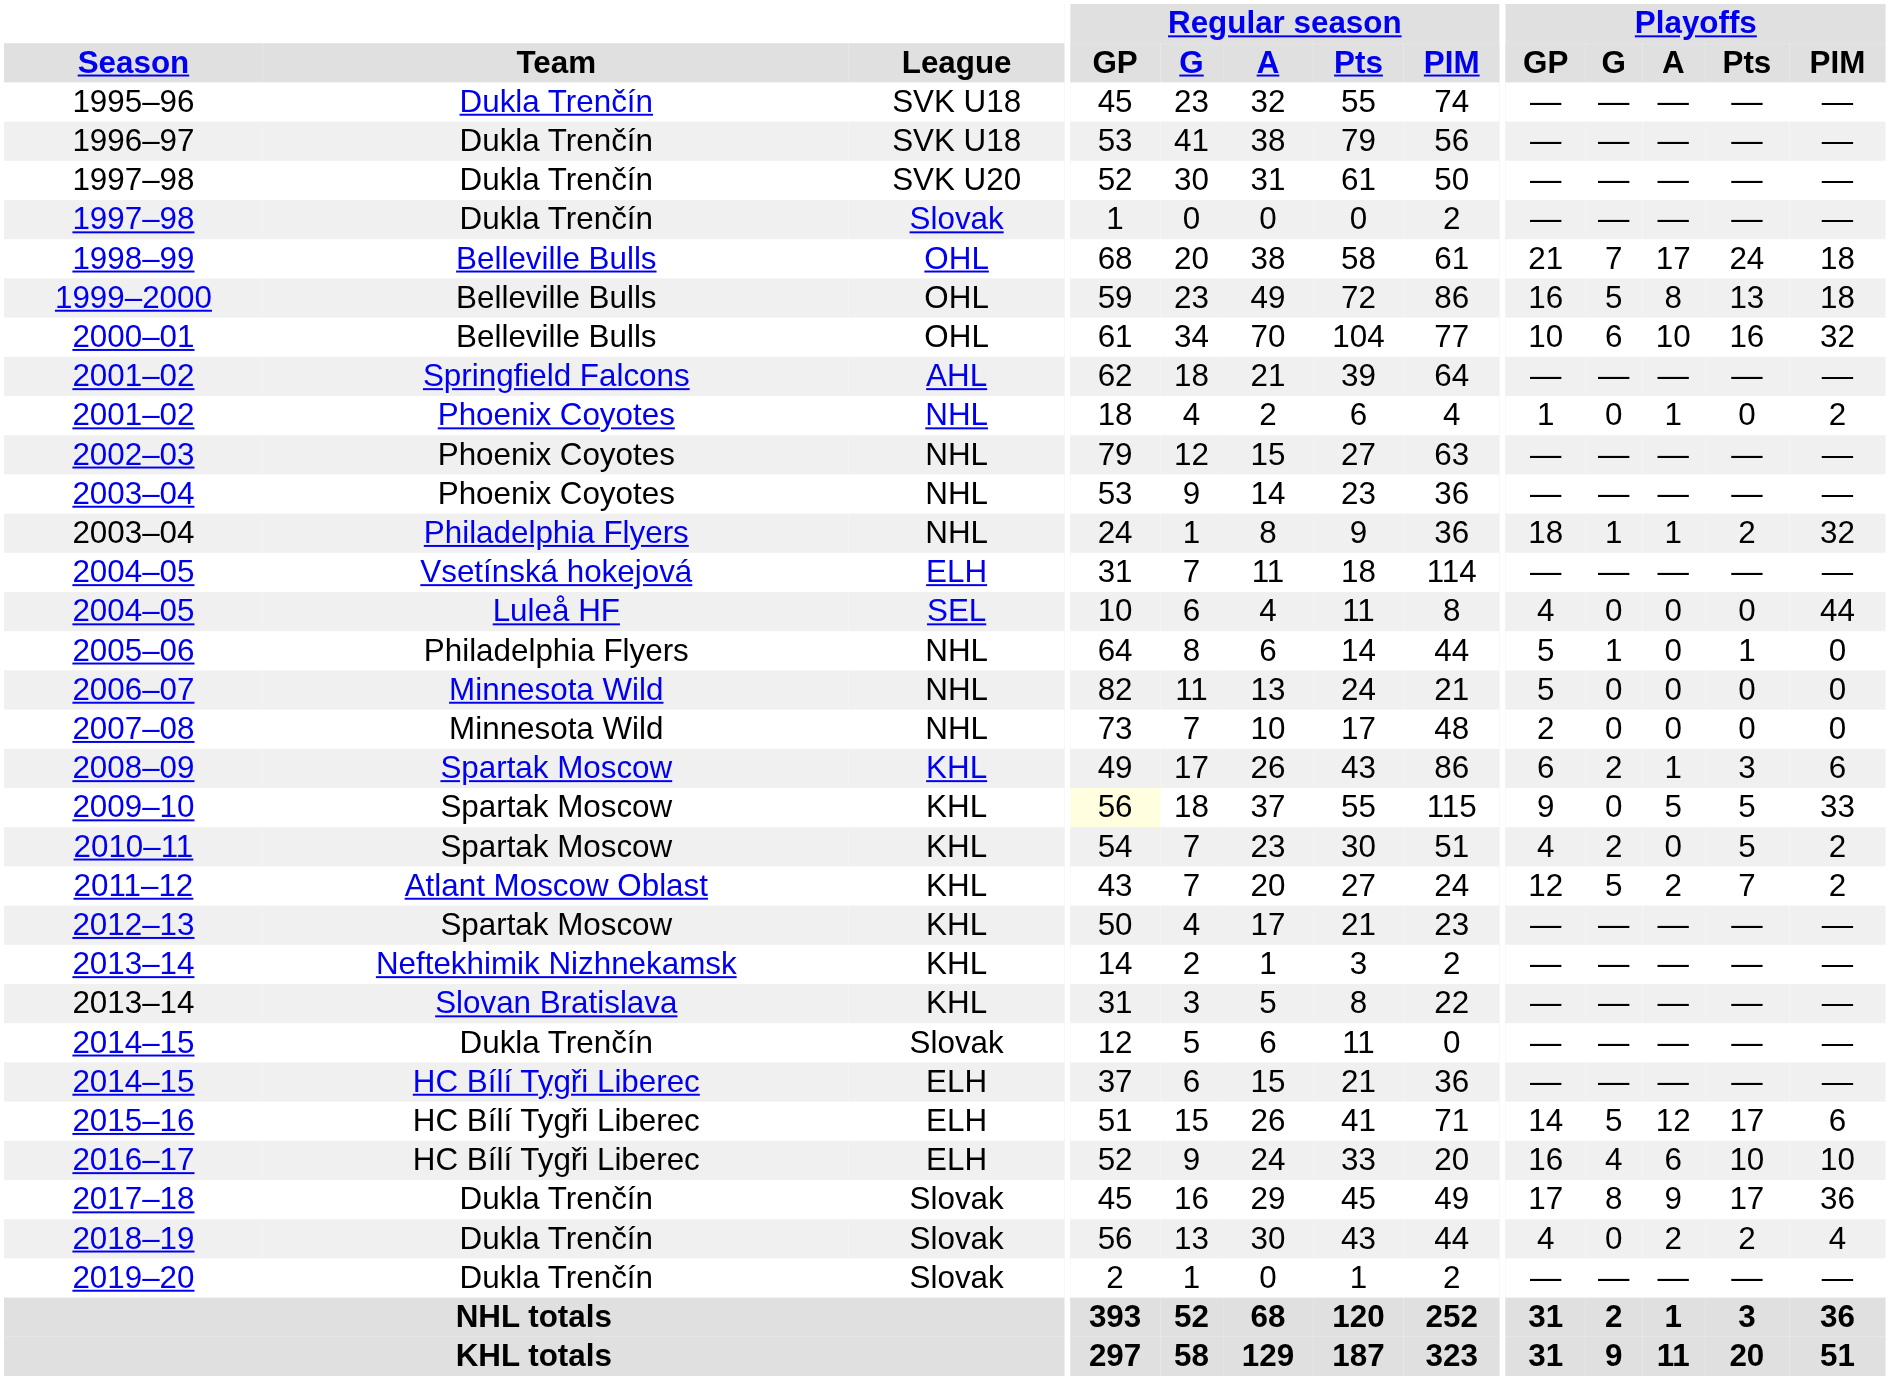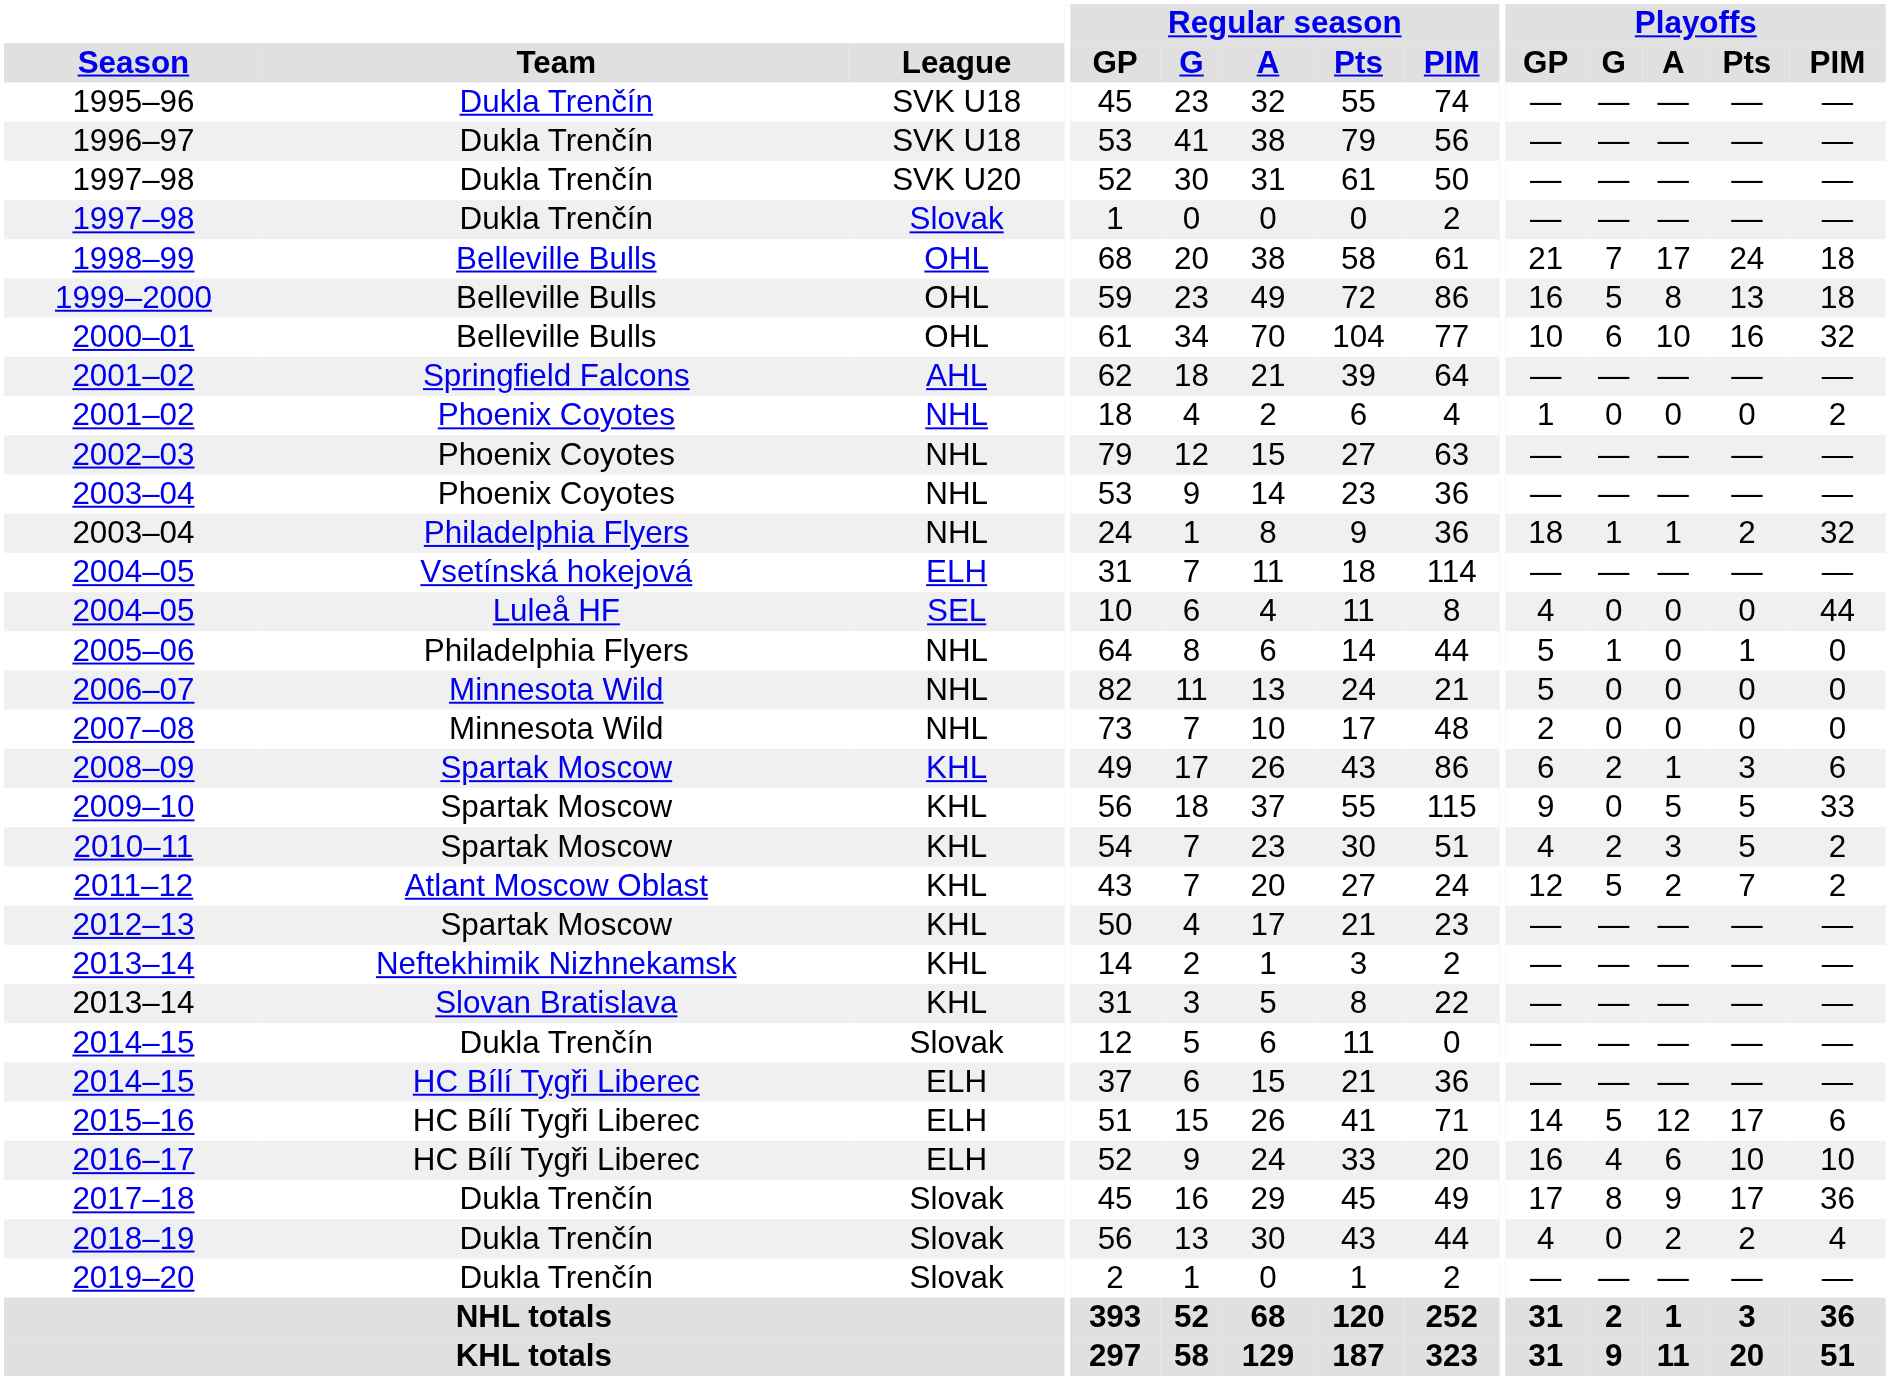2001–02 / Phoenix Coyotes | Playoffs / A: 1 -> 0
2009–10 | Regular season / GP: lightyellow background -> no background
2010–11 | Playoffs / A: 0 -> 3
